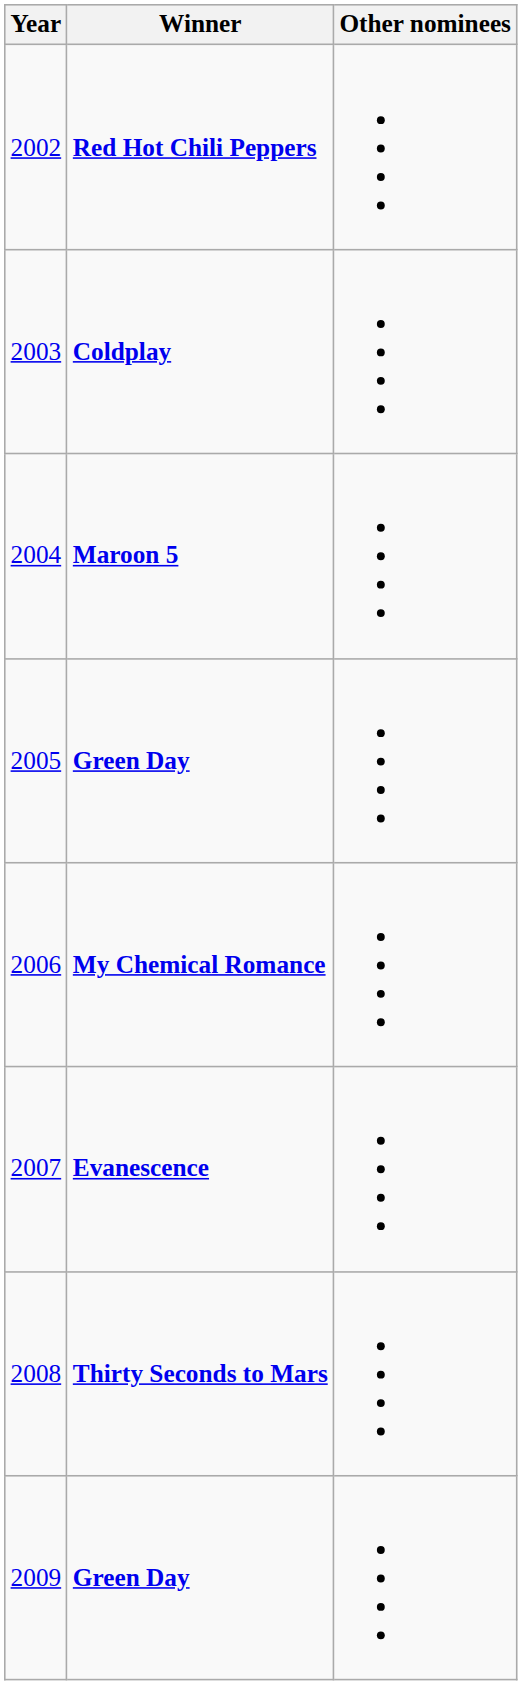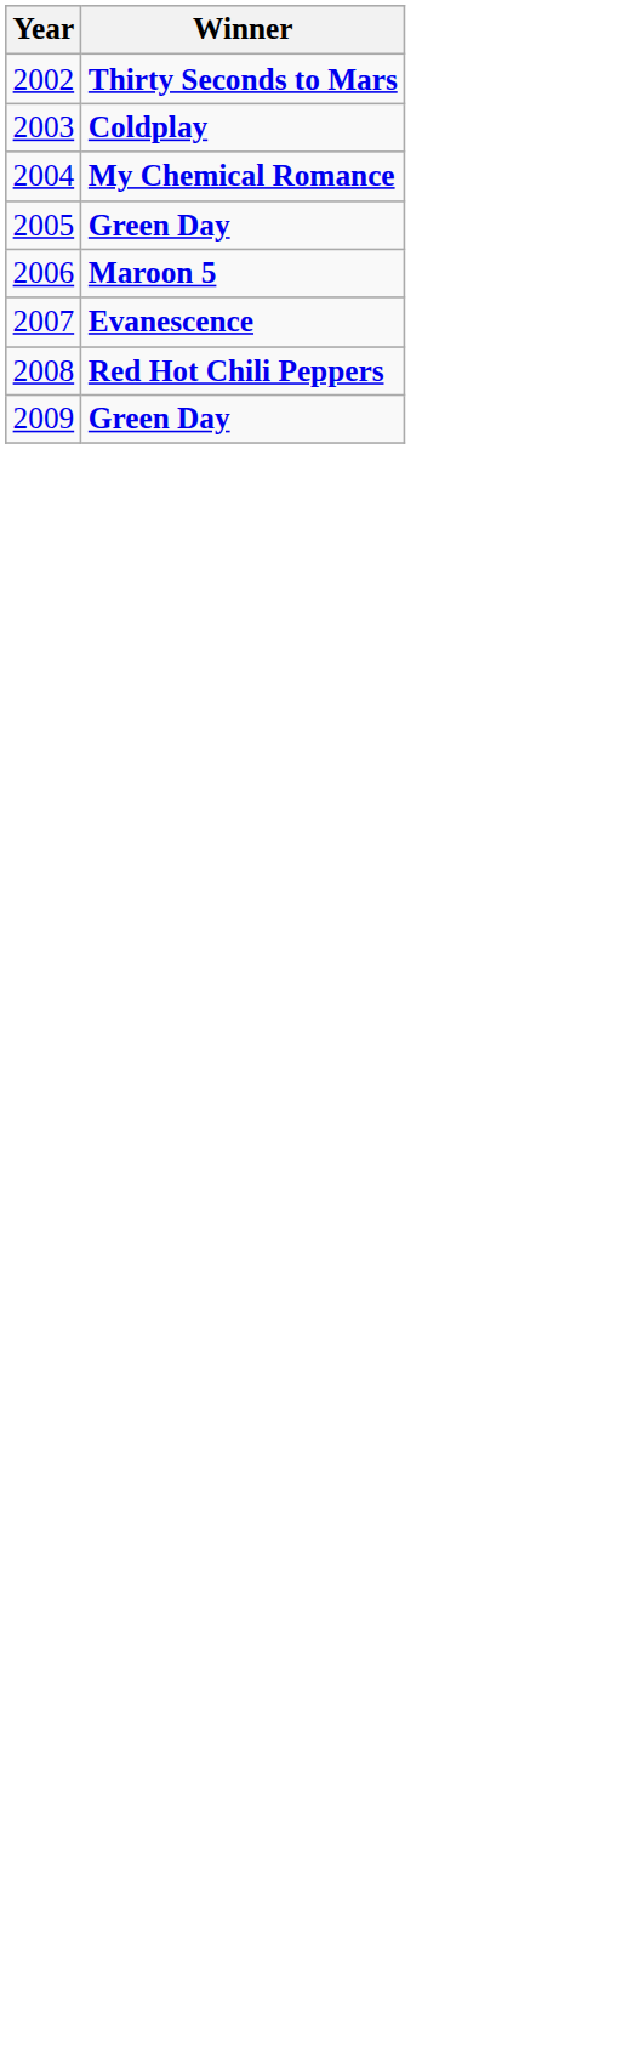- column: Other nominees
2002 | Winner: Red Hot Chili Peppers -> Thirty Seconds to Mars
2004 | Winner: Maroon 5 -> My Chemical Romance
2006 | Winner: My Chemical Romance -> Maroon 5
2008 | Winner: Thirty Seconds to Mars -> Red Hot Chili Peppers
